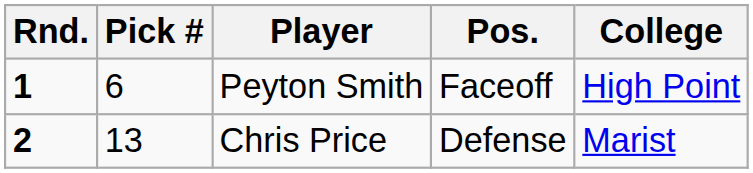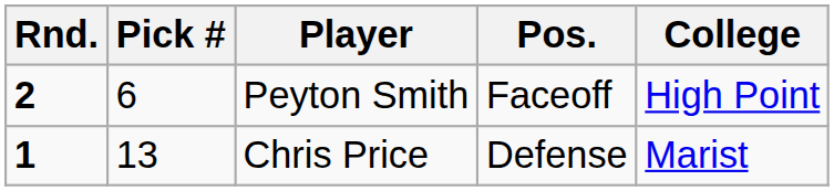Peyton Smith | Rnd.: 1 -> 2
Chris Price | Rnd.: 2 -> 1
